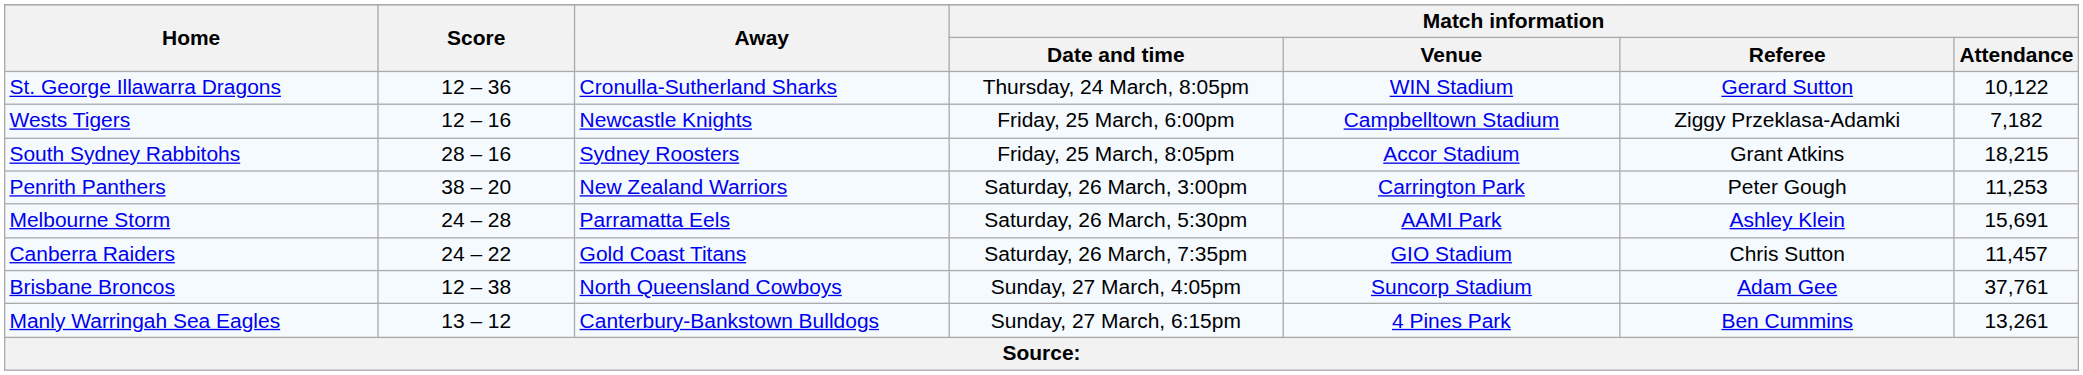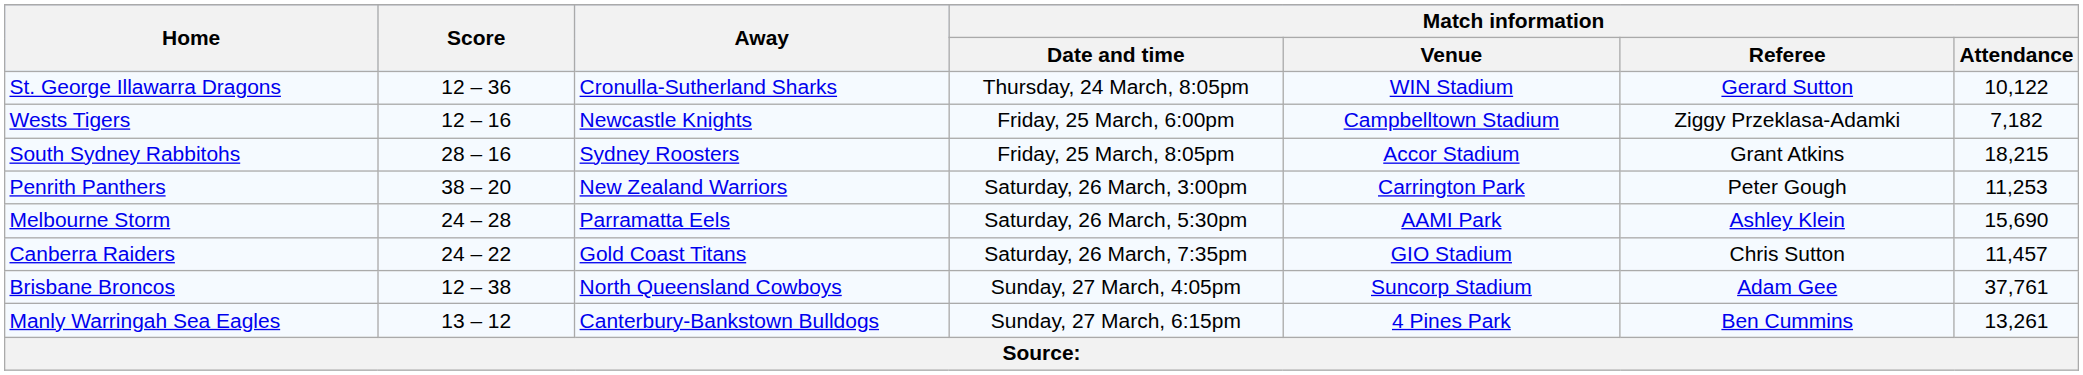Melbourne Storm | Match information / Attendance: 15,691 -> 15,690
